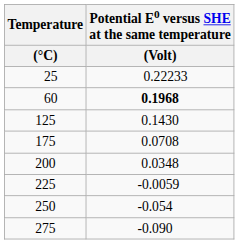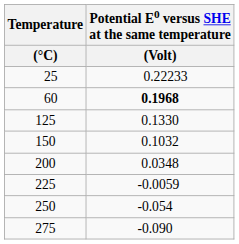125 | Potential E0 versus SHE at the same temperature / (Volt): 0.1430 -> 0.1330
+ row: 150 | 0.1032
- row: 175 | 0.0708
